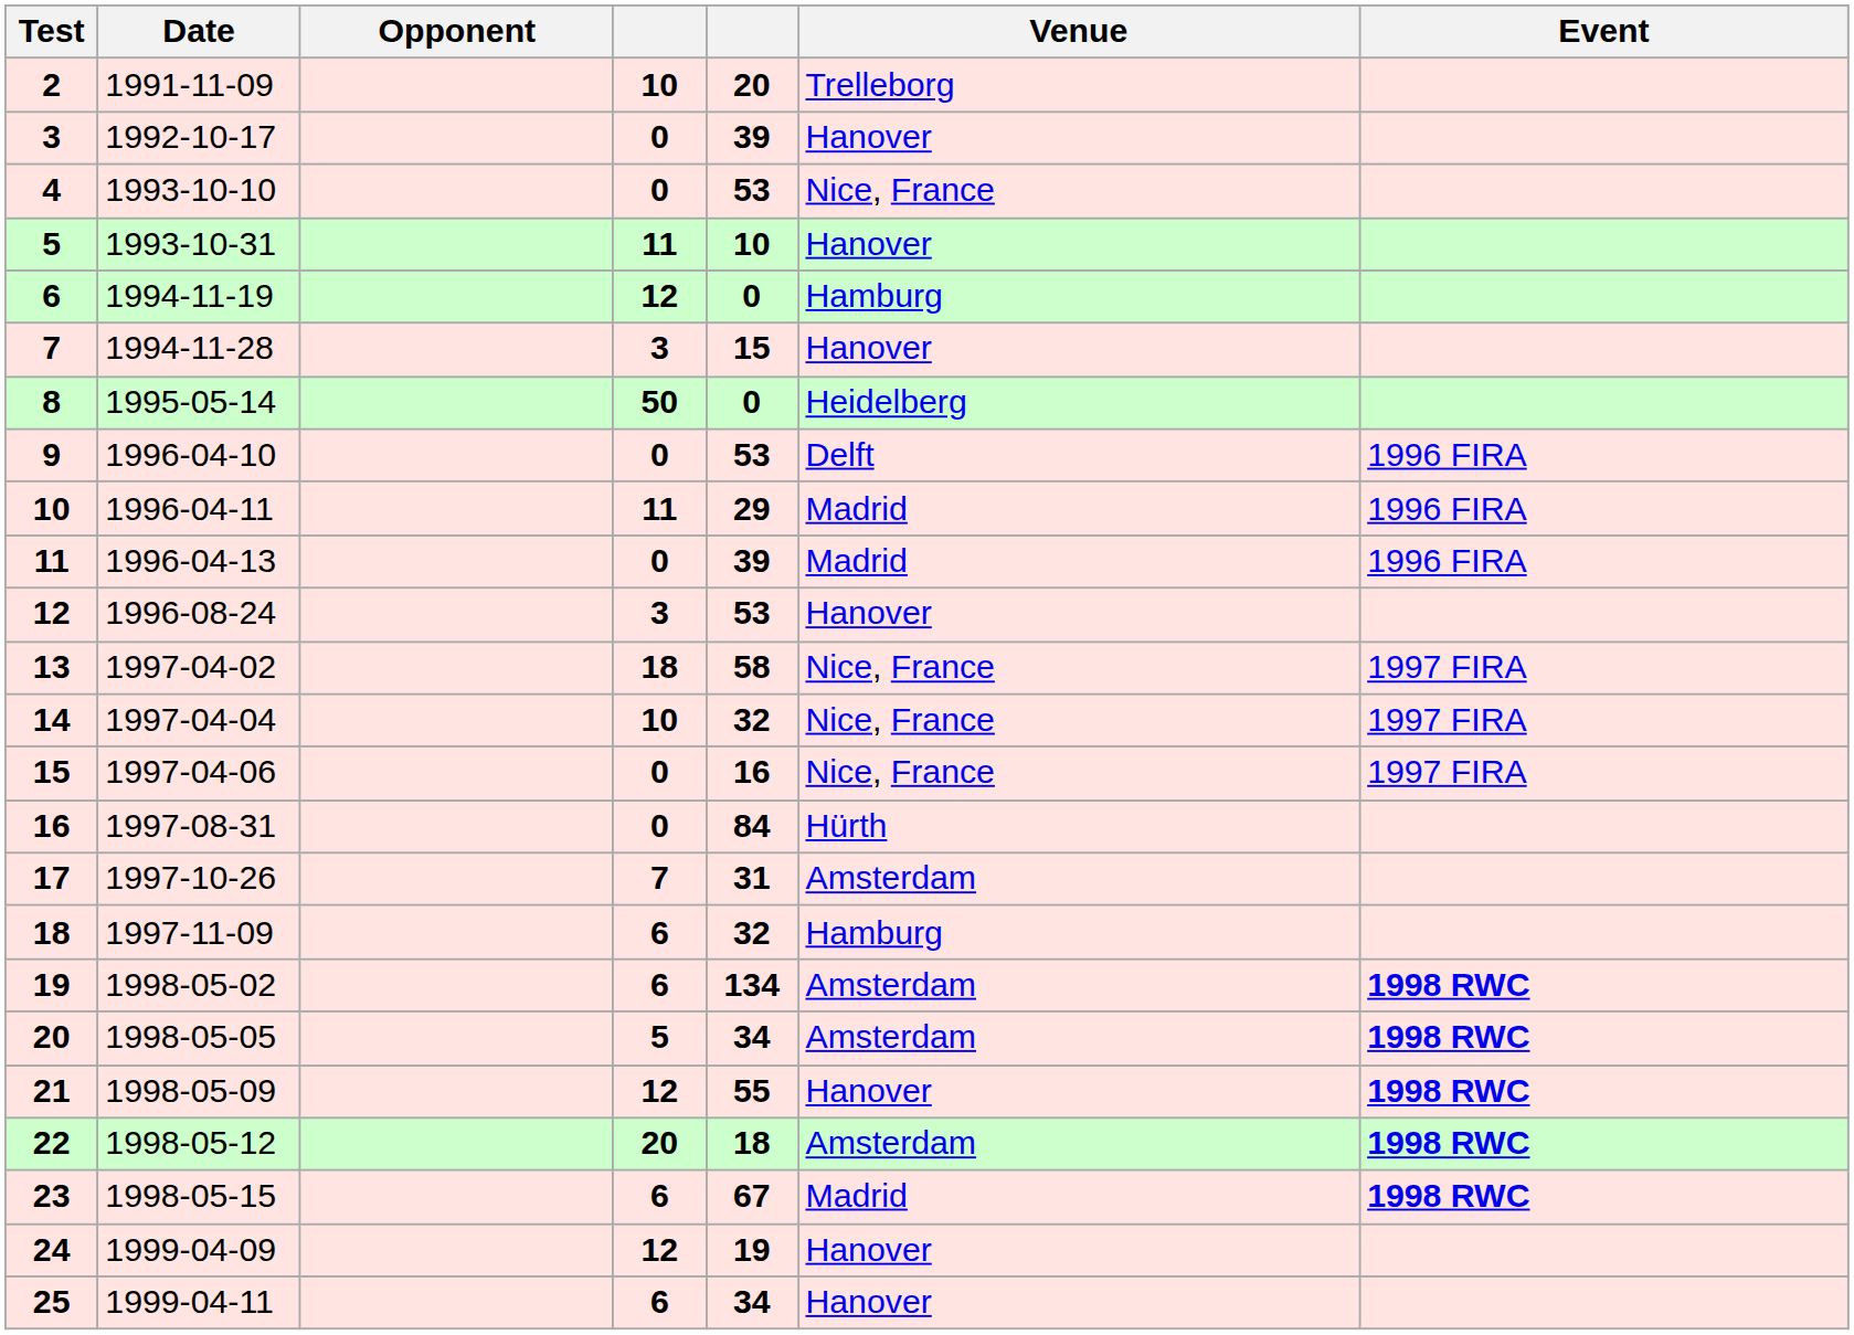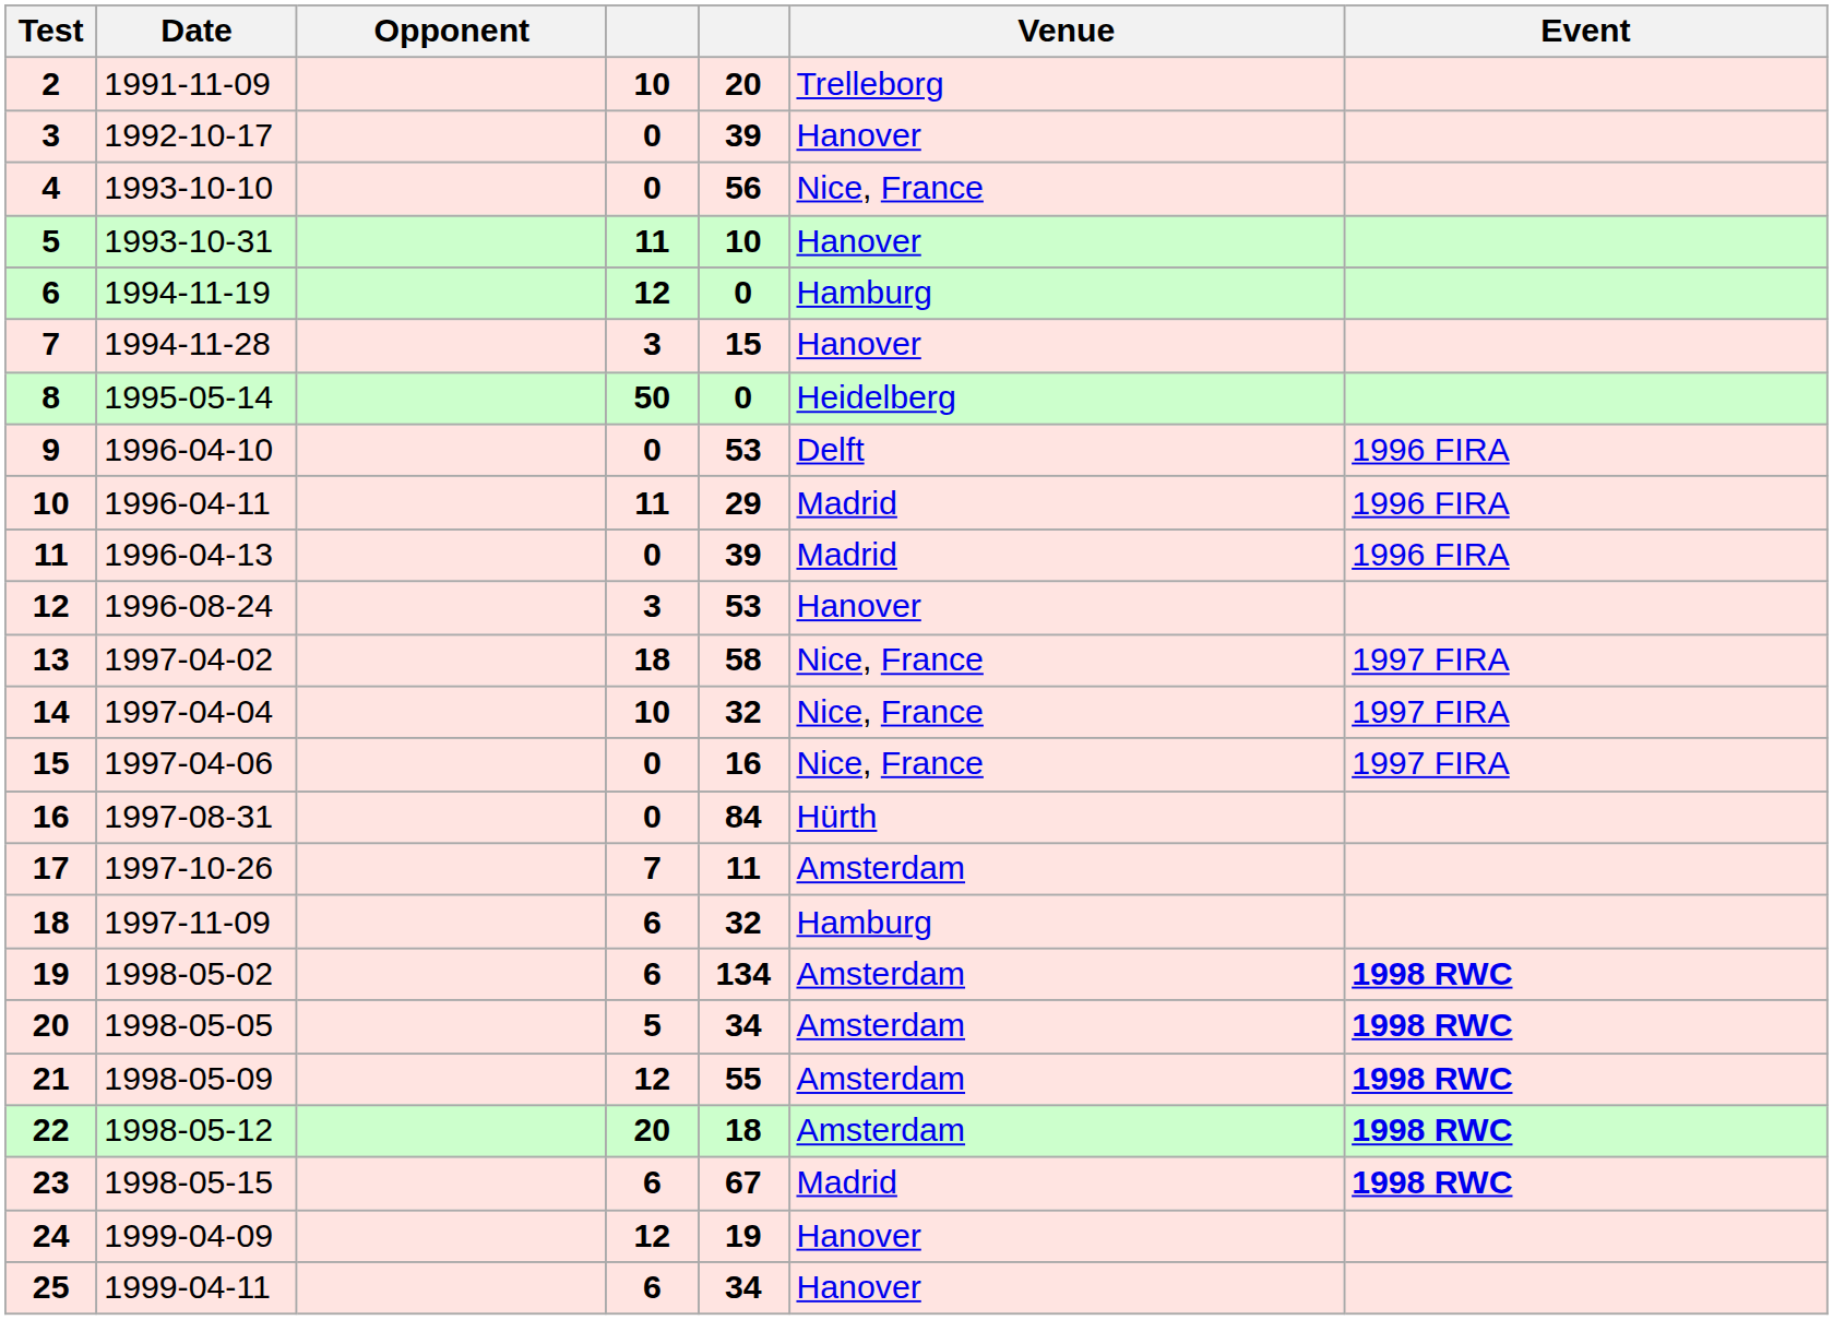4 | column 5: 53 -> 56
17 | column 5: 31 -> 11
21 | Venue: Hanover -> Amsterdam
